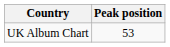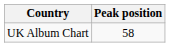UK Album Chart | Peak position: 53 -> 58
